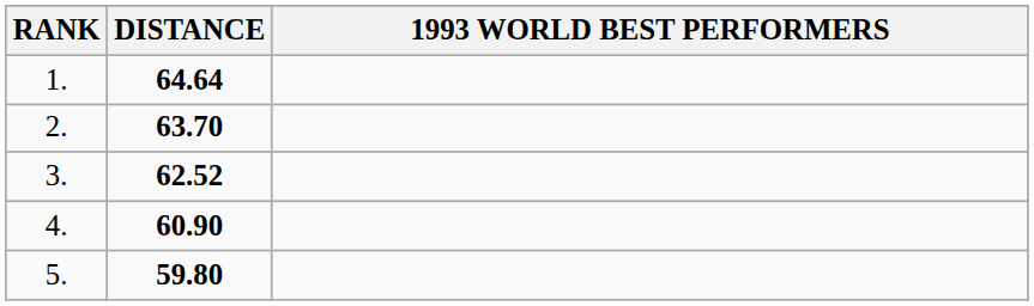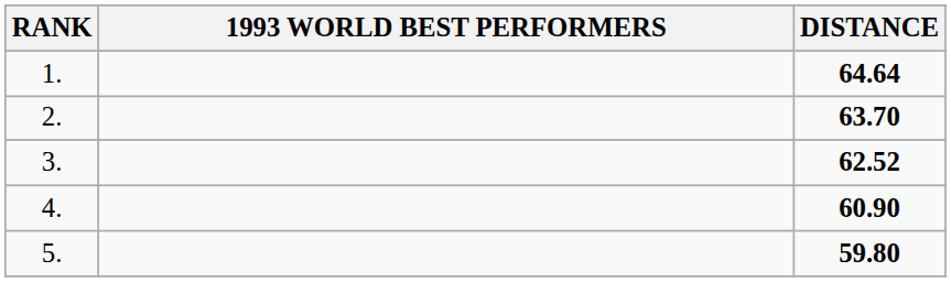columns swapped: 1993 WORLD BEST PERFORMERS <-> DISTANCE
